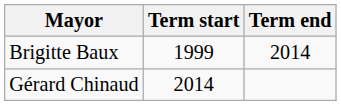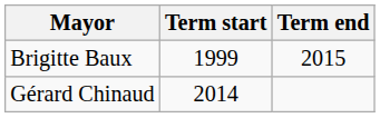Brigitte Baux | Term end: 2014 -> 2015
